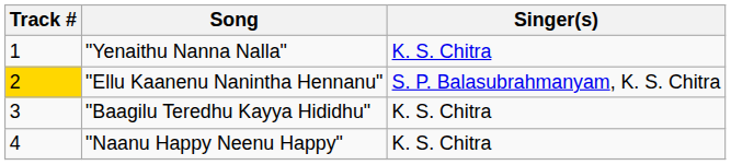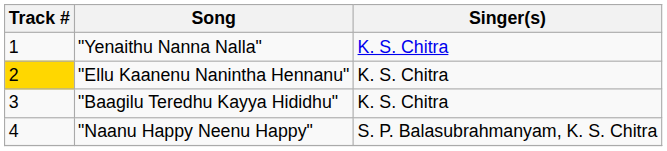"Ellu Kaanenu Nanintha Hennanu" | Singer(s): S. P. Balasubrahmanyam, K. S. Chitra -> K. S. Chitra
"Naanu Happy Neenu Happy" | Singer(s): K. S. Chitra -> S. P. Balasubrahmanyam, K. S. Chitra
